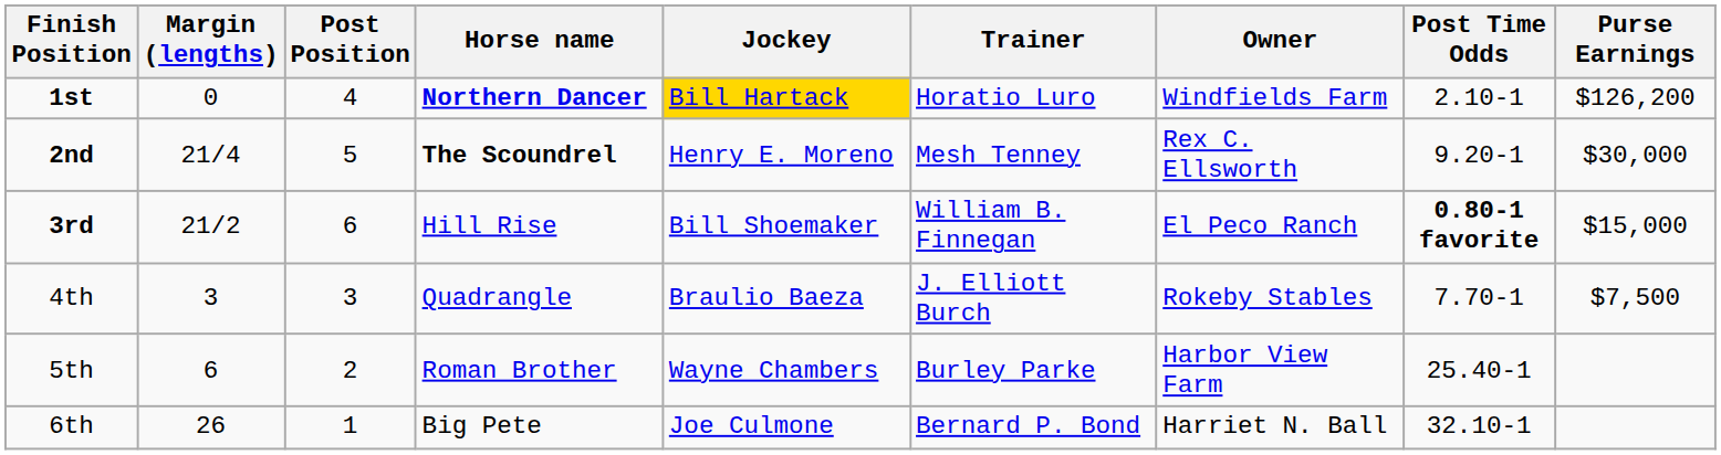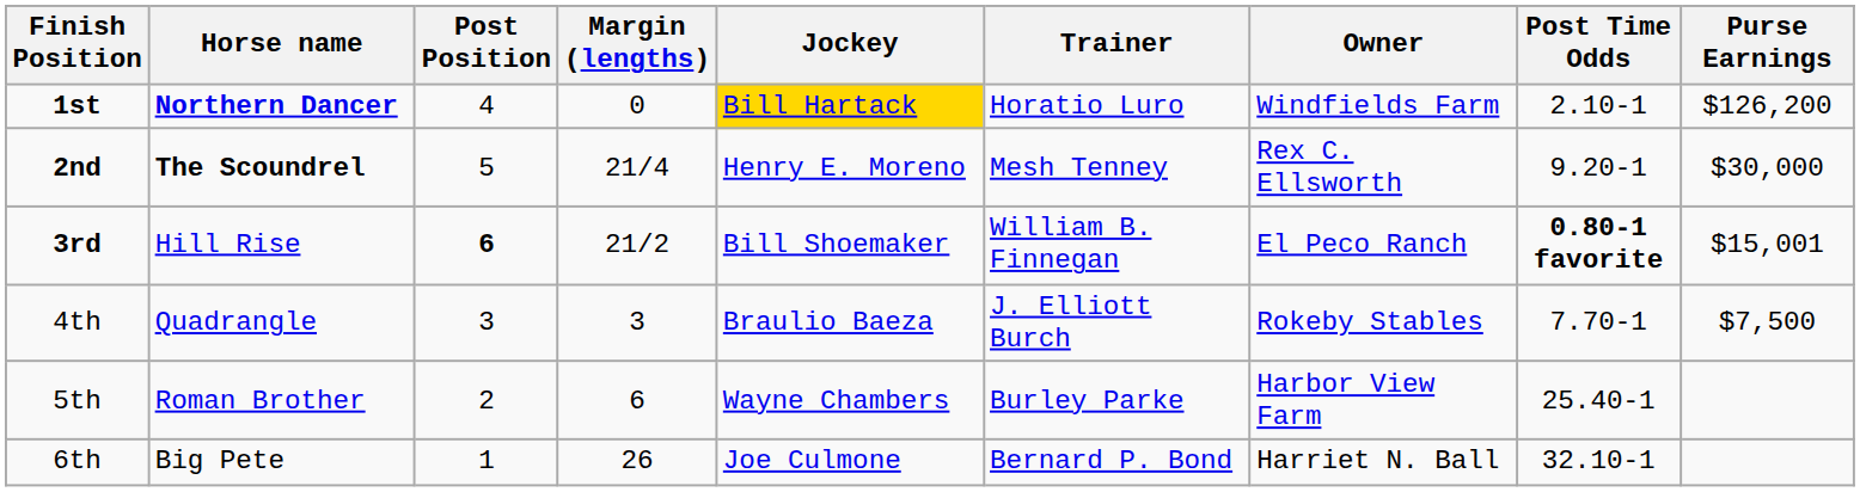columns swapped: Margin (lengths) <-> Horse name
3rd | Post Position: normal -> bold
3rd | Purse Earnings: $15,000 -> $15,001
